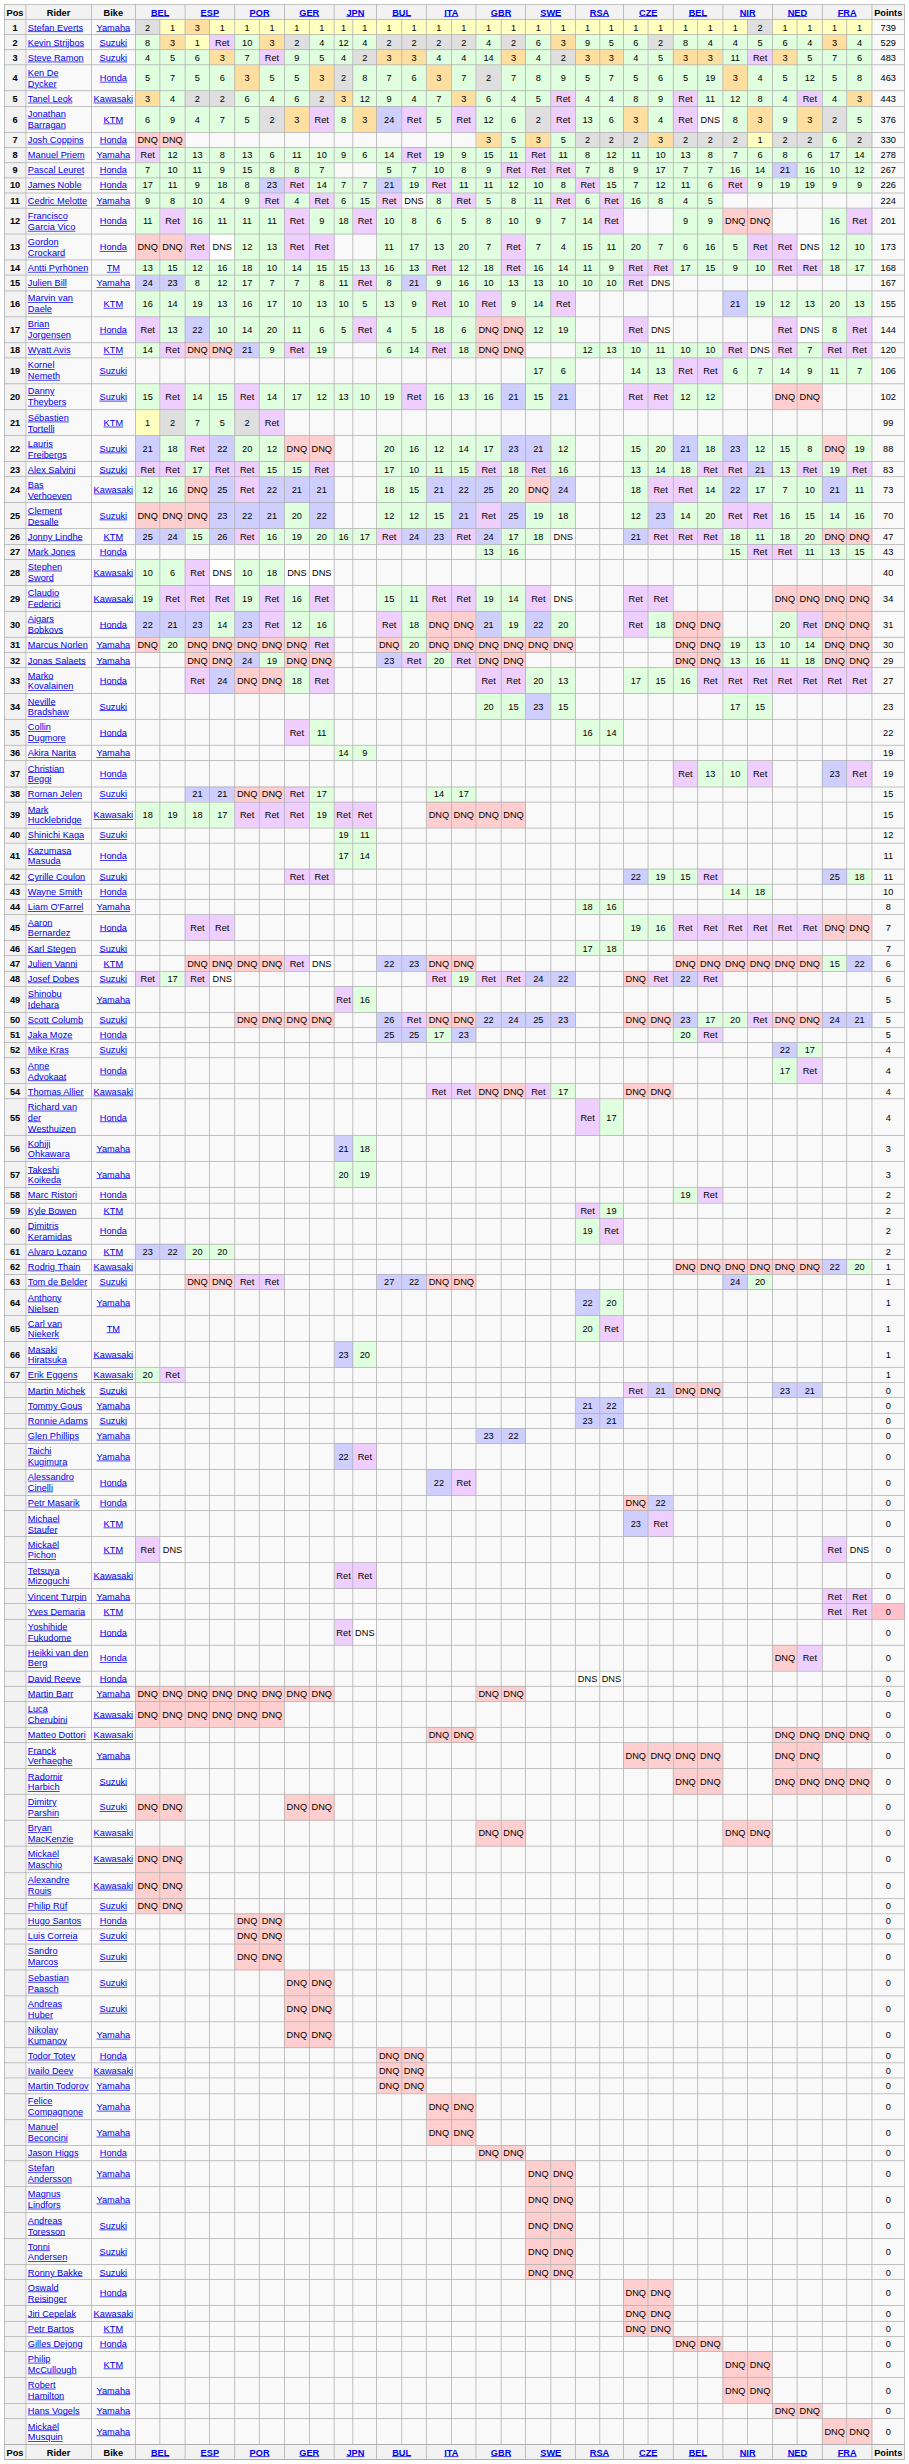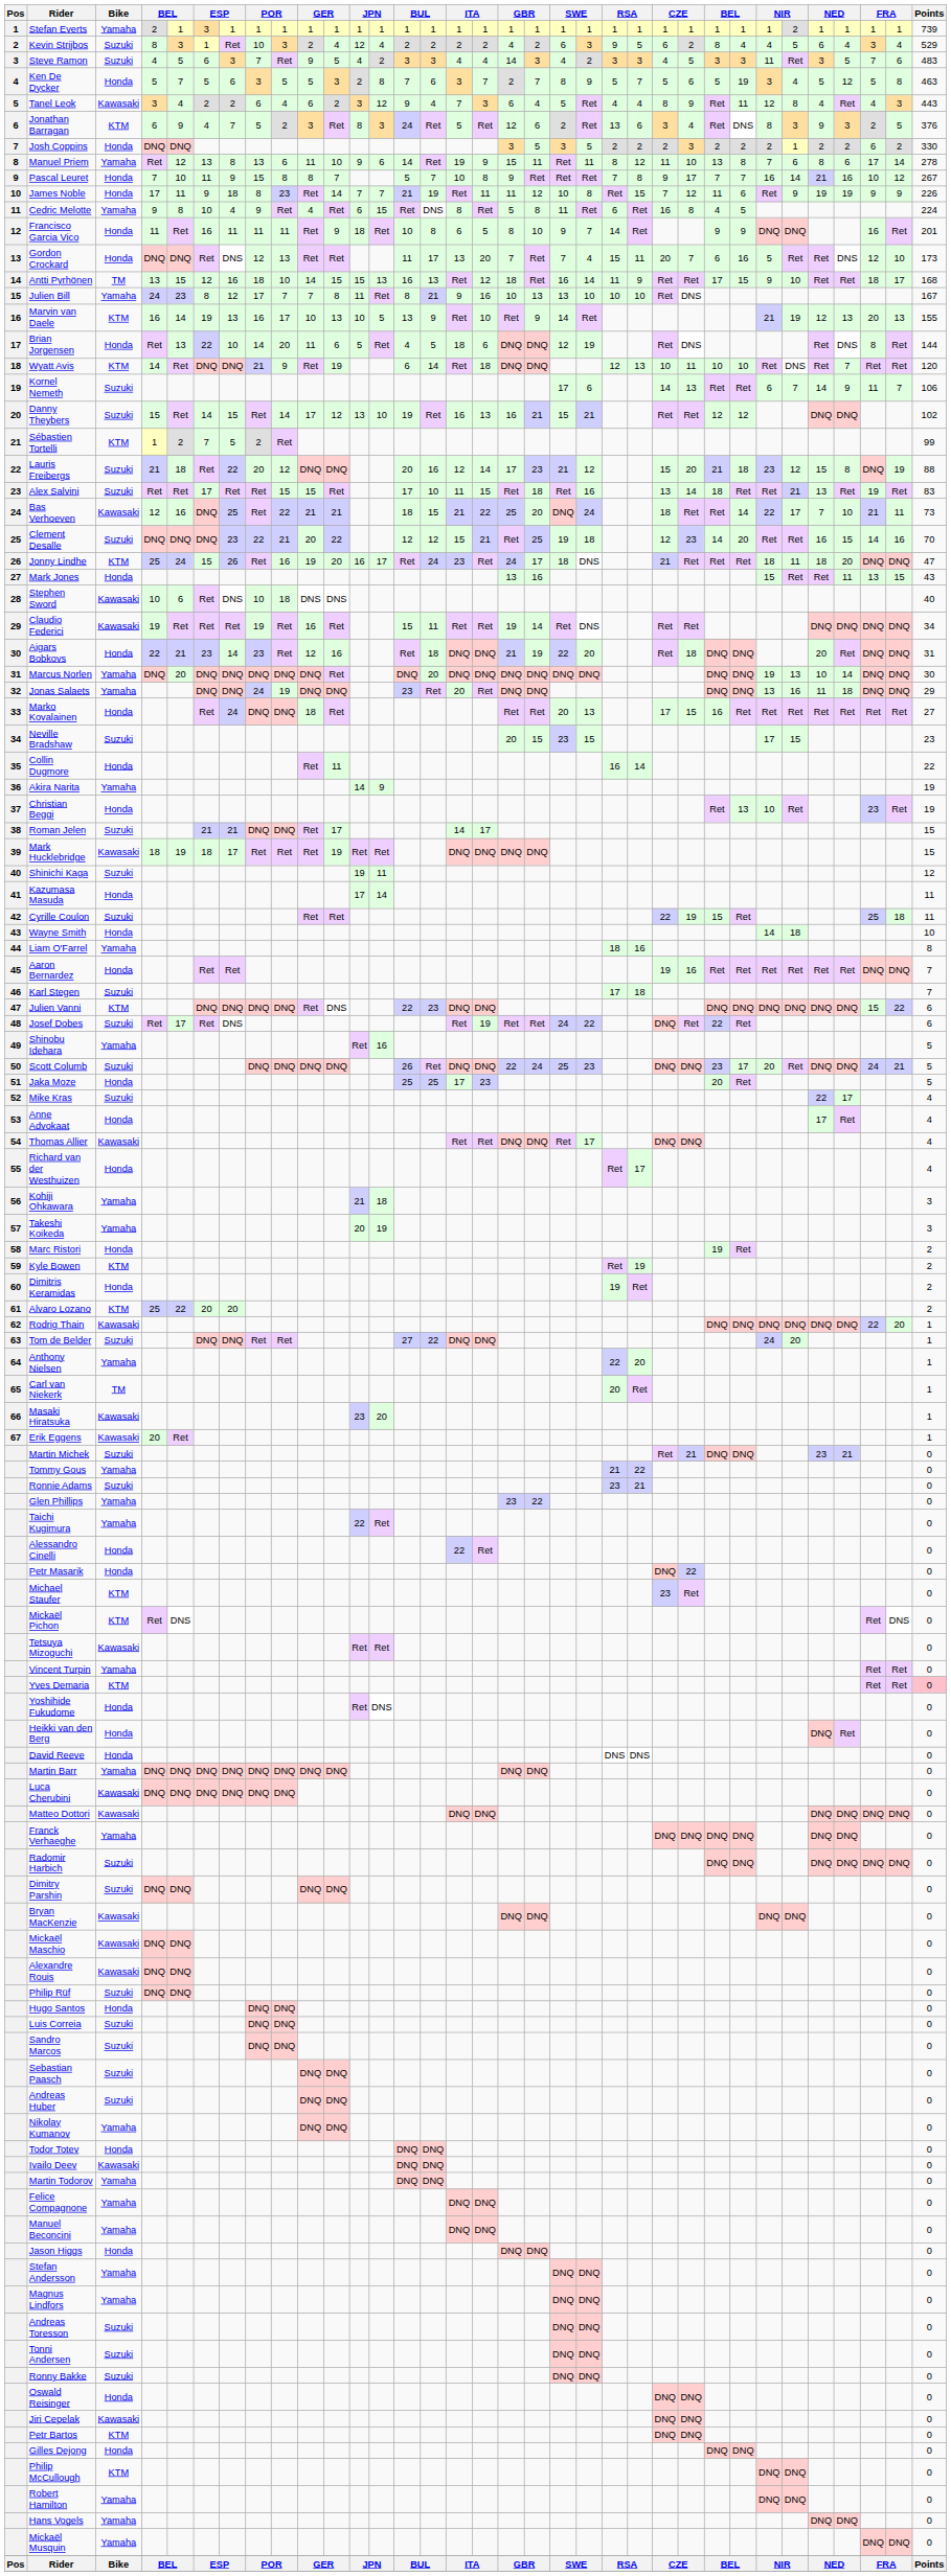Alvaro Lozano | column 4: 23 -> 25
